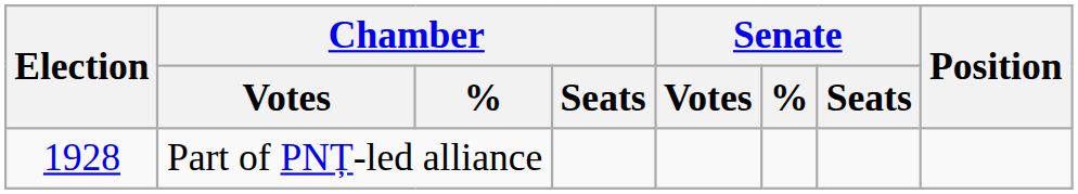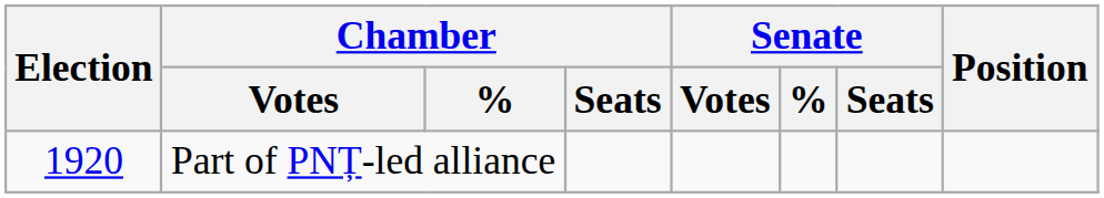Part of PNȚ-led alliance | Election: 1928 -> 1920
